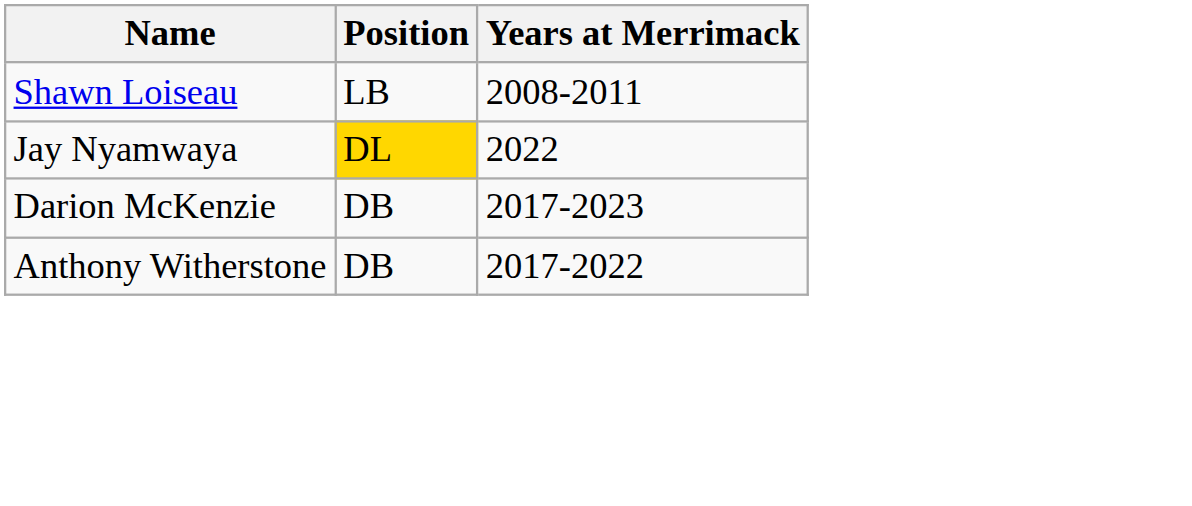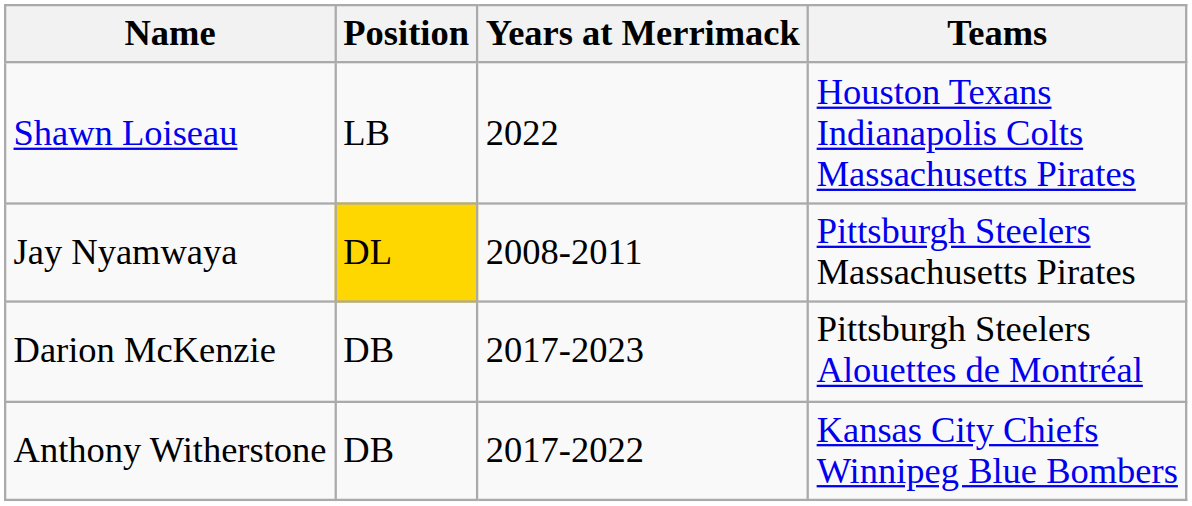+ column: Teams | Houston Texans Indianapolis Colts Massachusetts Pirates | Pittsburgh Steelers Massachusetts Pirates | Pittsburgh Steelers Alouettes de Montréal | Kansas City Chiefs Winnipeg Blue Bombers
Shawn Loiseau | Years at Merrimack: 2008-2011 -> 2022
Jay Nyamwaya | Years at Merrimack: 2022 -> 2008-2011
